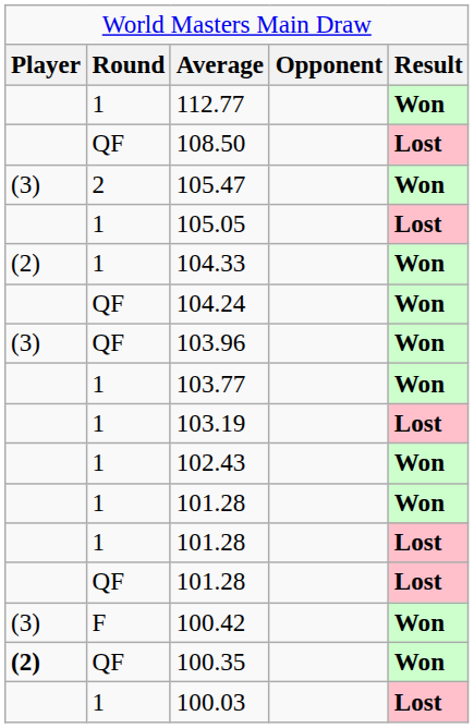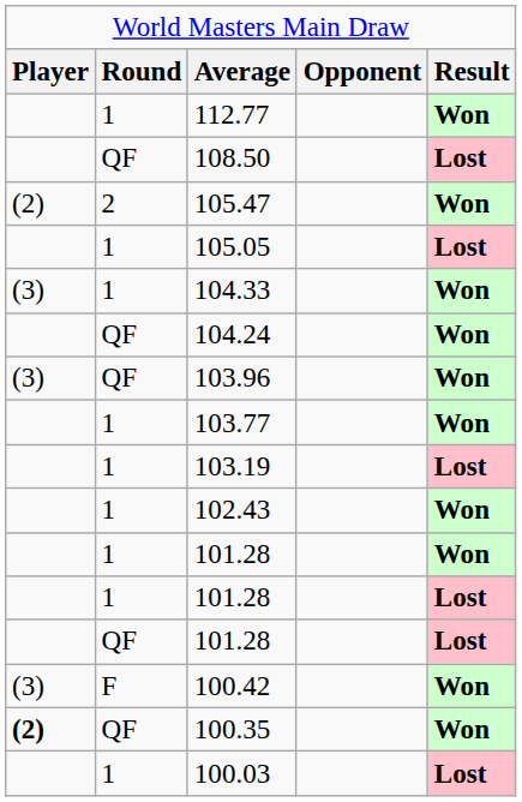105.47 | column 1: (3) -> (2)
104.33 | column 1: (2) -> (3)
